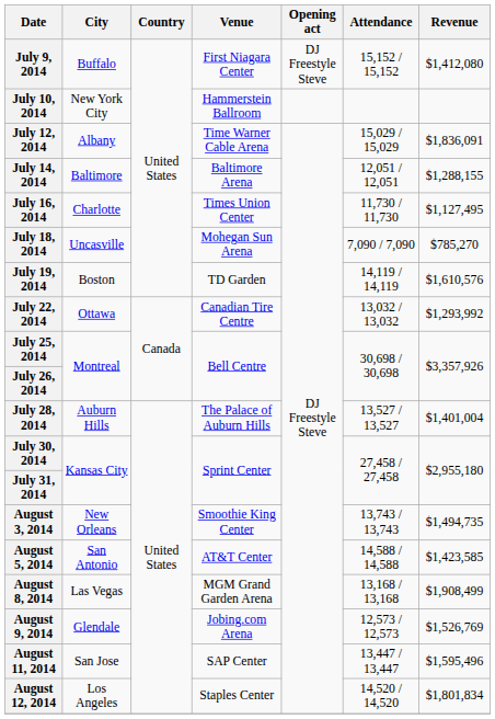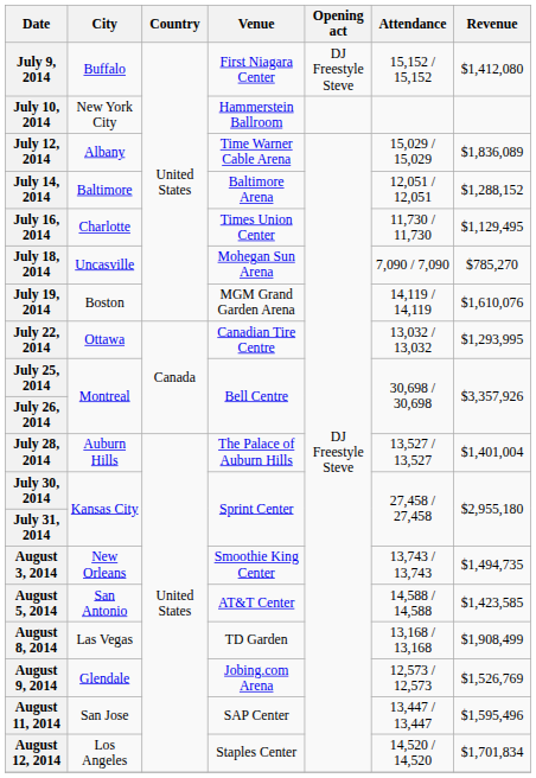July 12, 2014 | Revenue: $1,836,091 -> $1,836,089
July 14, 2014 | Revenue: $1,288,155 -> $1,288,152
July 16, 2014 | Revenue: $1,127,495 -> $1,129,495
July 19, 2014 | Venue: TD Garden -> MGM Grand Garden Arena
July 19, 2014 | Revenue: $1,610,576 -> $1,610,076
July 22, 2014 | Revenue: $1,293,992 -> $1,293,995
August 8, 2014 | Venue: MGM Grand Garden Arena -> TD Garden
August 12, 2014 | Revenue: $1,801,834 -> $1,701,834
